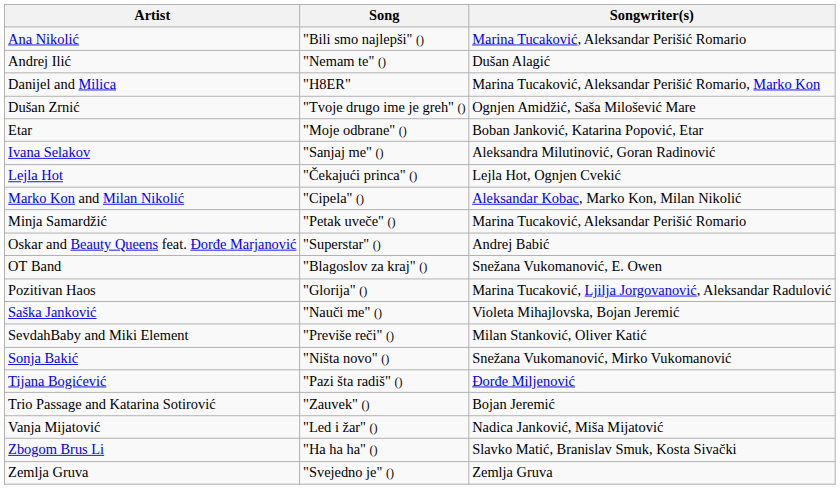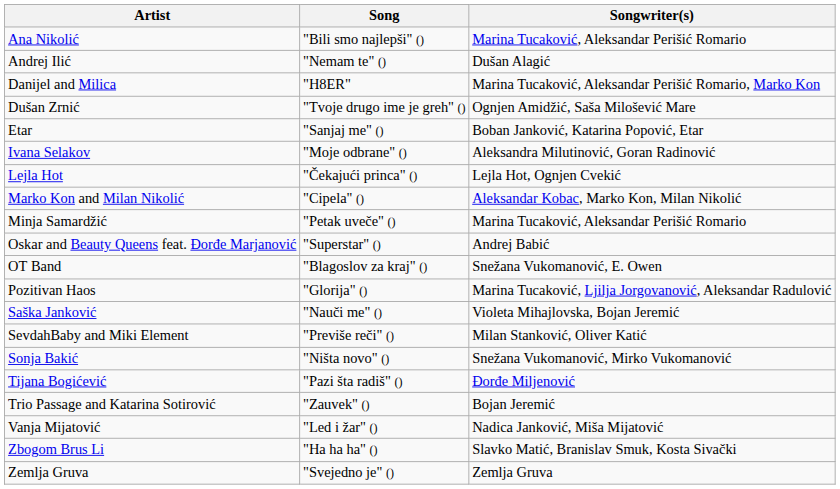Etar | Song: "Moje odbrane" () -> "Sanjaj me" ()
Ivana Selakov | Song: "Sanjaj me" () -> "Moje odbrane" ()
